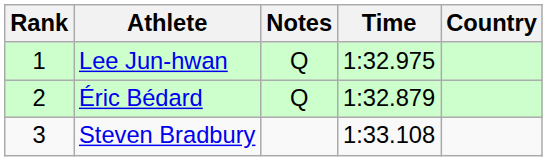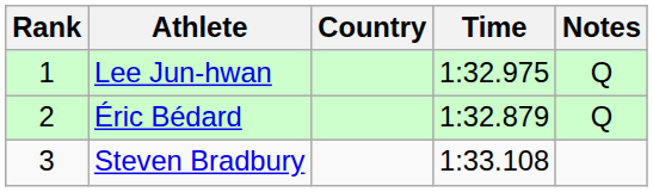columns swapped: Country <-> Notes
